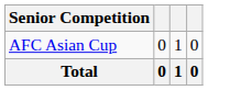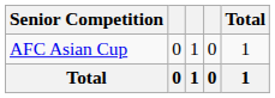+ column: Total | 1 | 1
